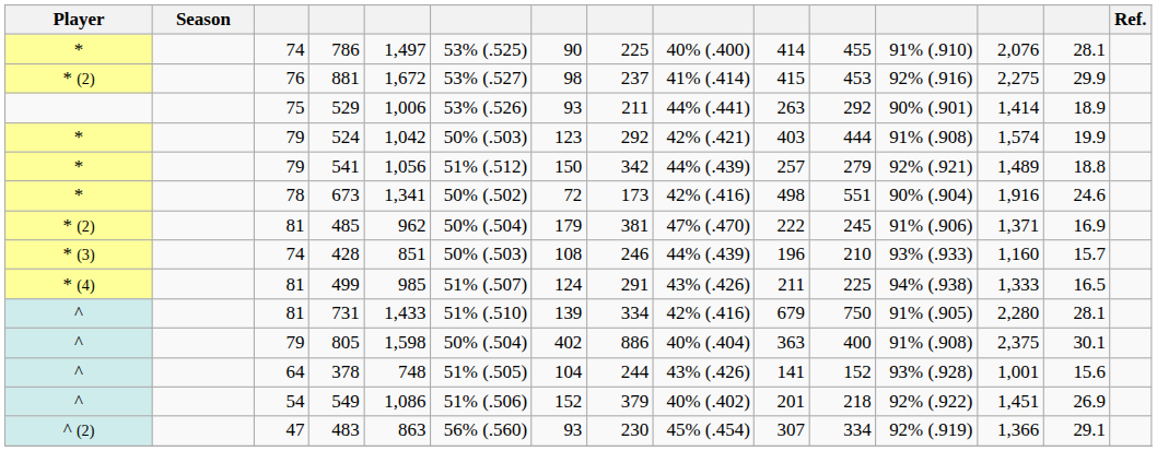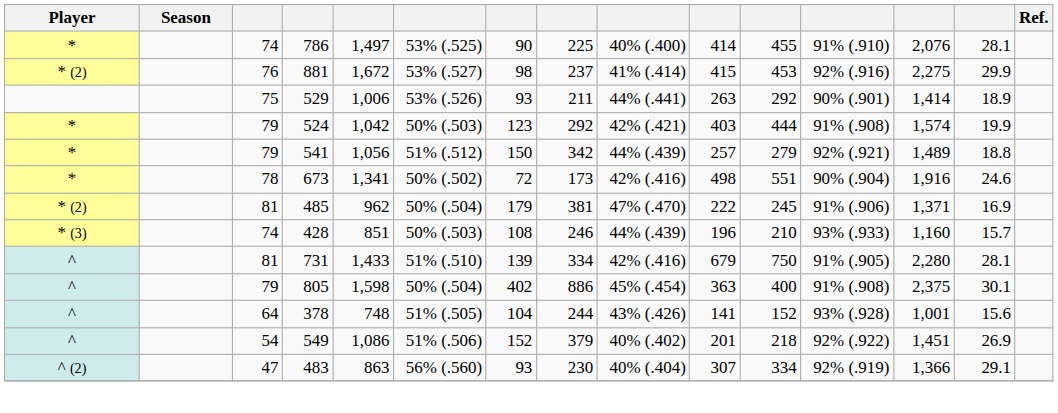- row: * (4) | 81 | 499 | 985 | 51% (.507) | 124 | 291 | 43% (.426) | 211 | 225 | 94% (.938) | 1,333 | 16.5
805 | column 9: 40% (.404) -> 45% (.454)
483 | column 9: 45% (.454) -> 40% (.404)
